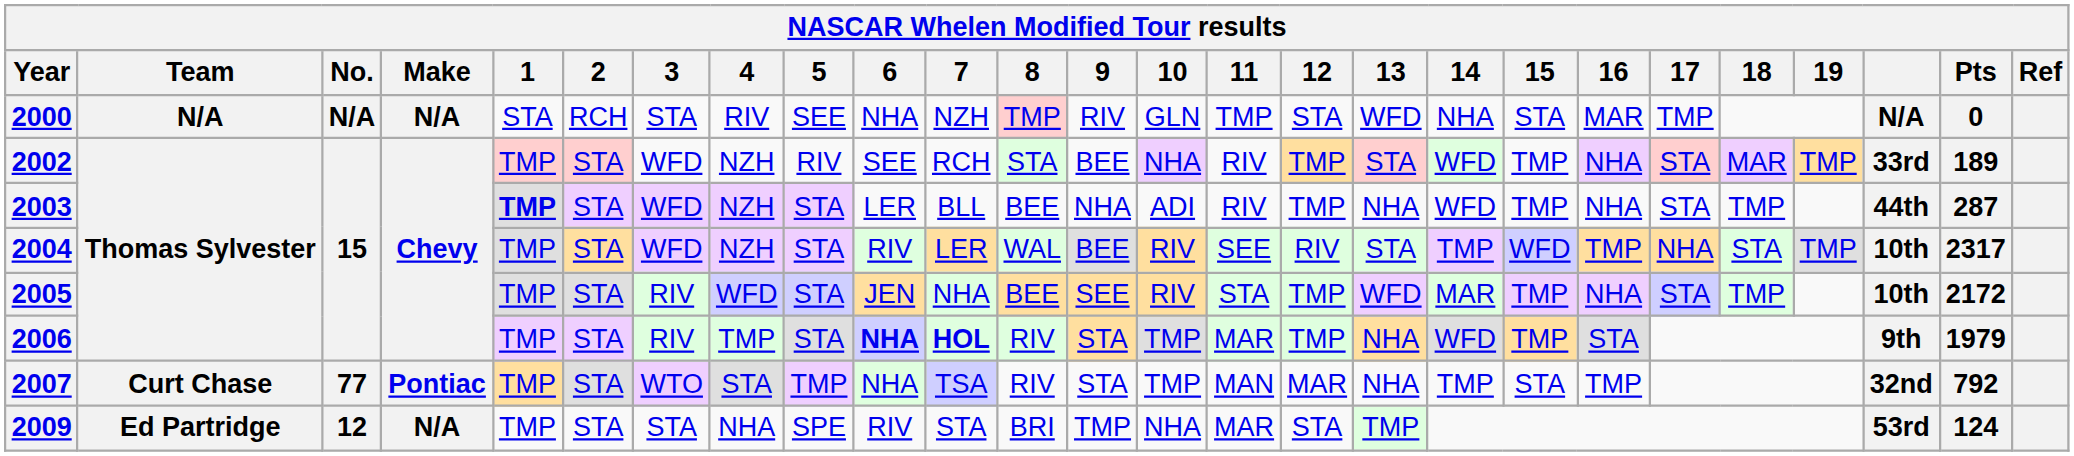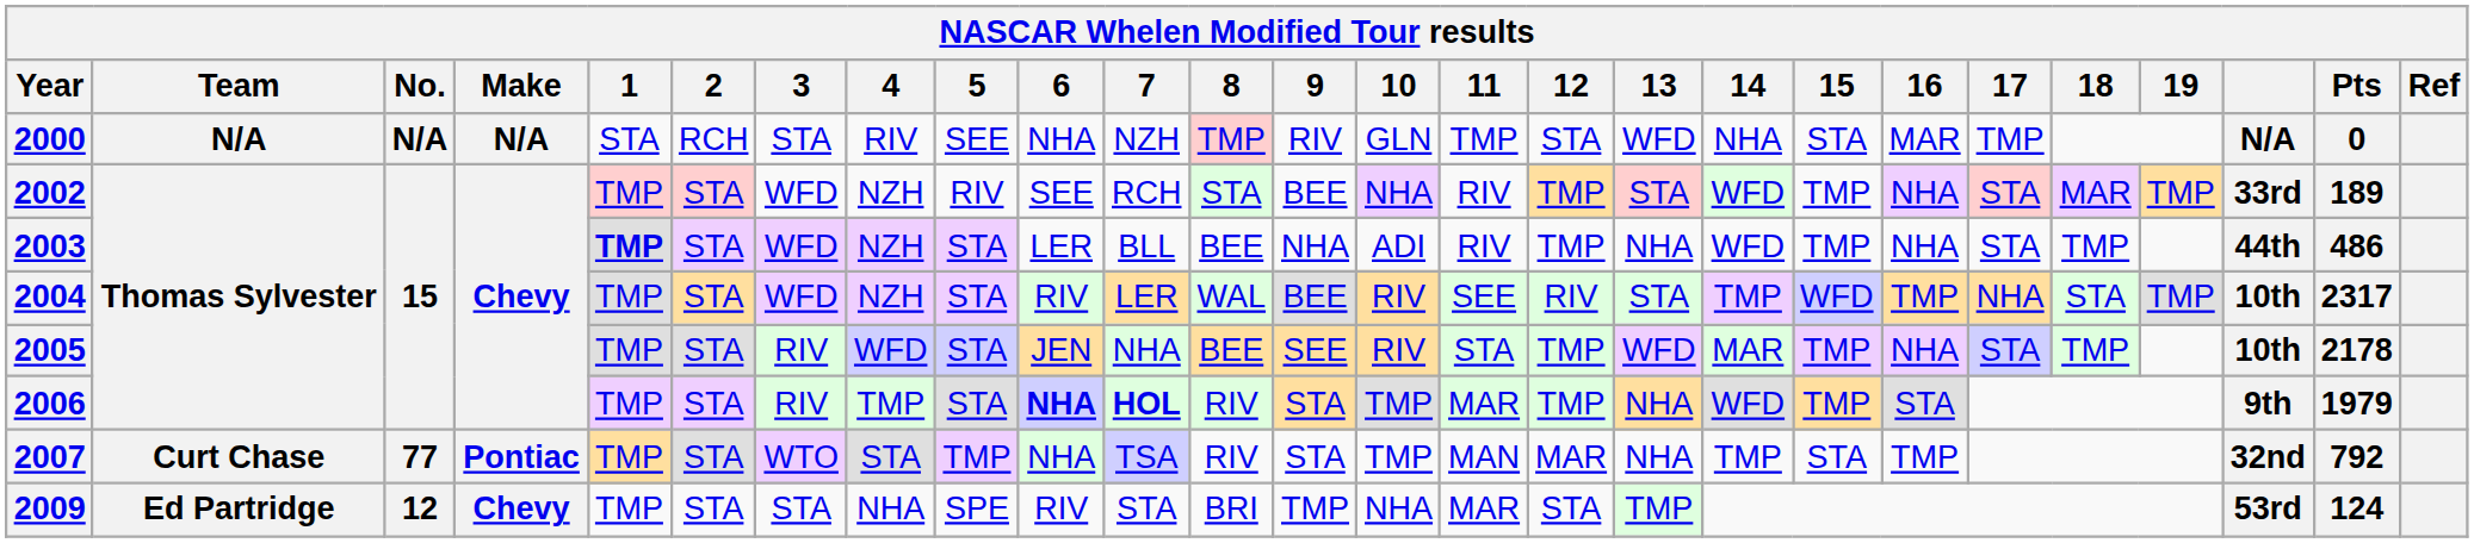2003 | Pts: 287 -> 486
2005 | Pts: 2172 -> 2178
2009 | Make: N/A -> Chevy
